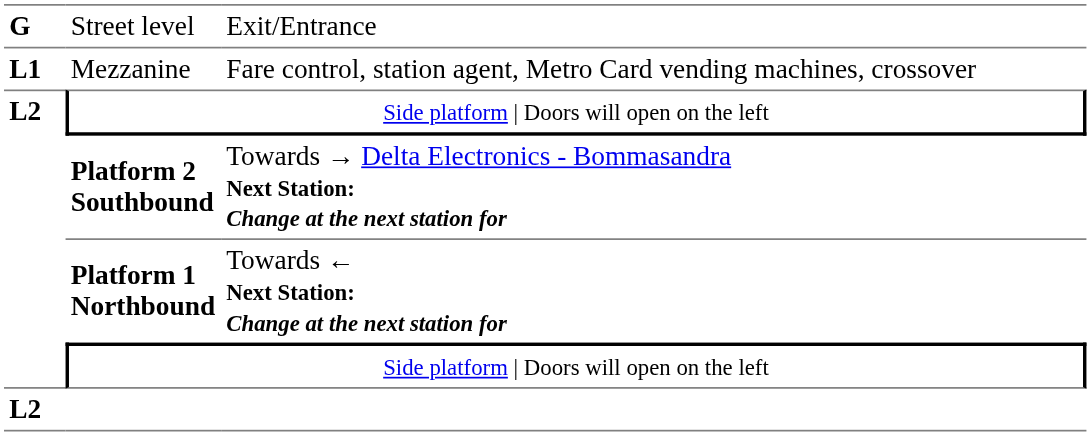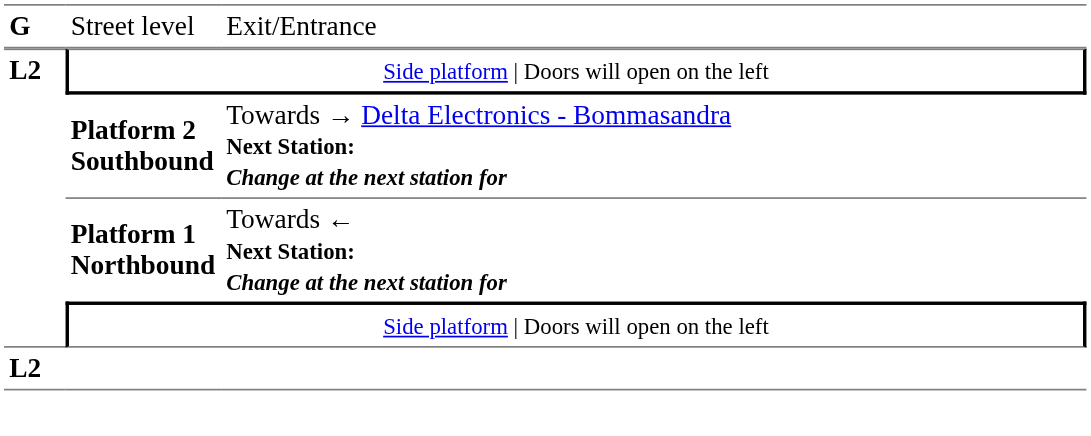- row: L1 | Mezzanine | Fare control, station agent, Metro Card vending machines, crossover
